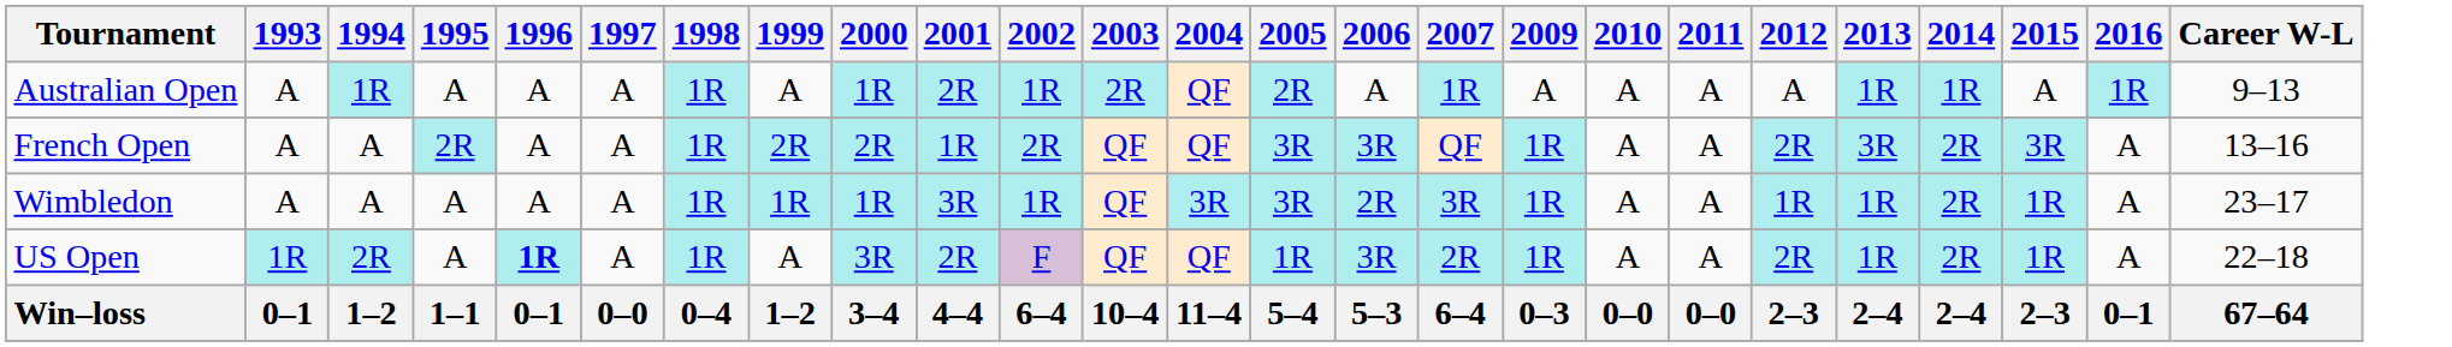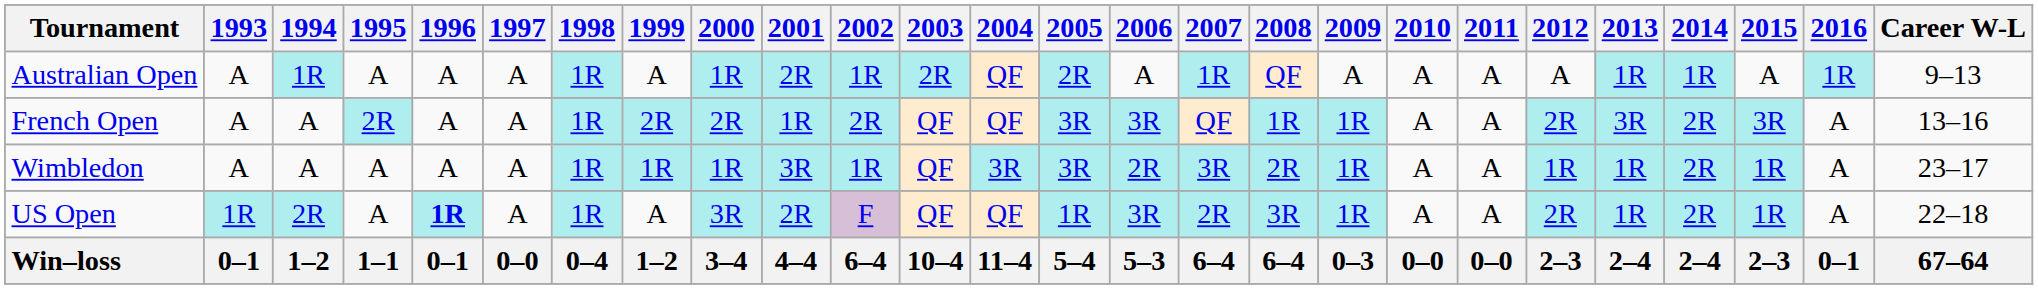+ column: 2008 | QF | 1R | 2R | 3R | 6–4
